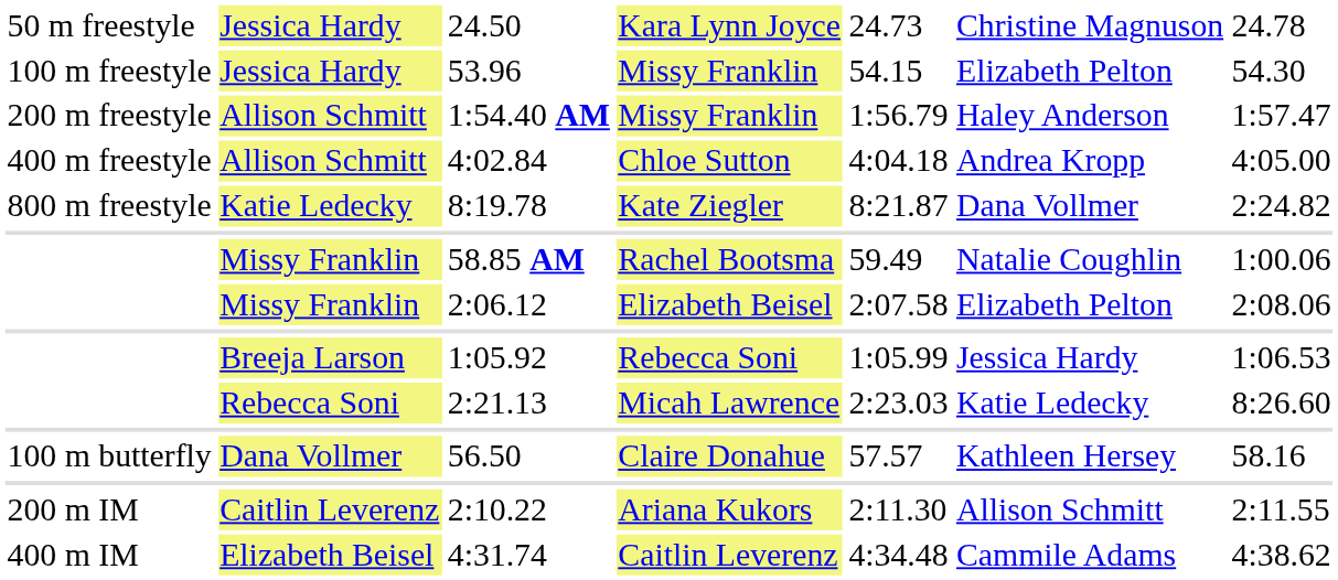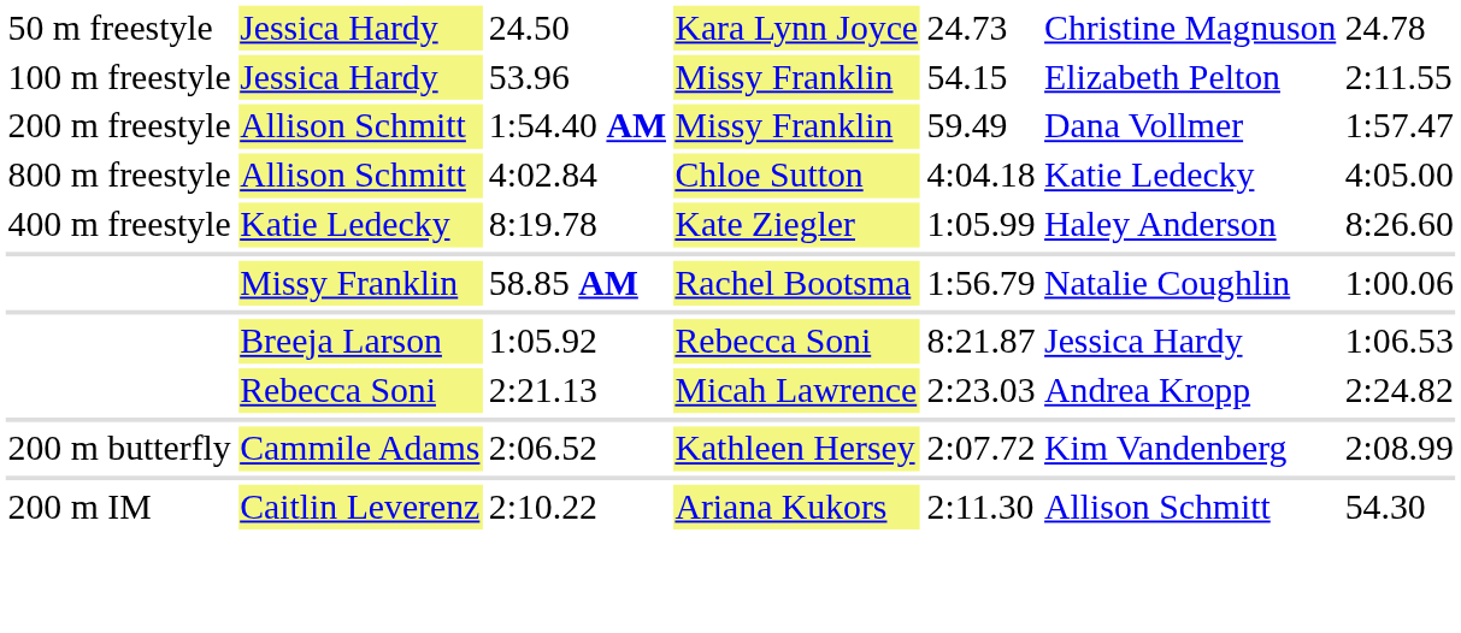53.96 | column 7: 54.30 -> 2:11.55
1:54.40 AM | column 5: 1:56.79 -> 59.49
1:54.40 AM | column 6: Haley Anderson -> Dana Vollmer
4:02.84 | column 1: 400 m freestyle -> 800 m freestyle
4:02.84 | column 6: Andrea Kropp -> Katie Ledecky
8:19.78 | column 1: 800 m freestyle -> 400 m freestyle
8:19.78 | column 5: 8:21.87 -> 1:05.99
8:19.78 | column 6: Dana Vollmer -> Haley Anderson
8:19.78 | column 7: 2:24.82 -> 8:26.60
58.85 AM | column 5: 59.49 -> 1:56.79
- row: Missy Franklin | 2:06.12 | Elizabeth Beisel | 2:07.58 | Elizabeth Pelton | 2:08.06
1:05.92 | column 5: 1:05.99 -> 8:21.87
2:21.13 | column 6: Katie Ledecky -> Andrea Kropp
2:21.13 | column 7: 8:26.60 -> 2:24.82
- row: 100 m butterfly | Dana Vollmer | 56.50 | Claire Donahue | 57.57 | Kathleen Hersey | 58.16
+ row: 200 m butterfly | Cammile Adams | 2:06.52 | Kathleen Hersey | 2:07.72 | Kim Vandenberg | 2:08.99
2:10.22 | column 7: 2:11.55 -> 54.30
- row: 400 m IM | Elizabeth Beisel | 4:31.74 | Caitlin Leverenz | 4:34.48 | Cammile Adams | 4:38.62
